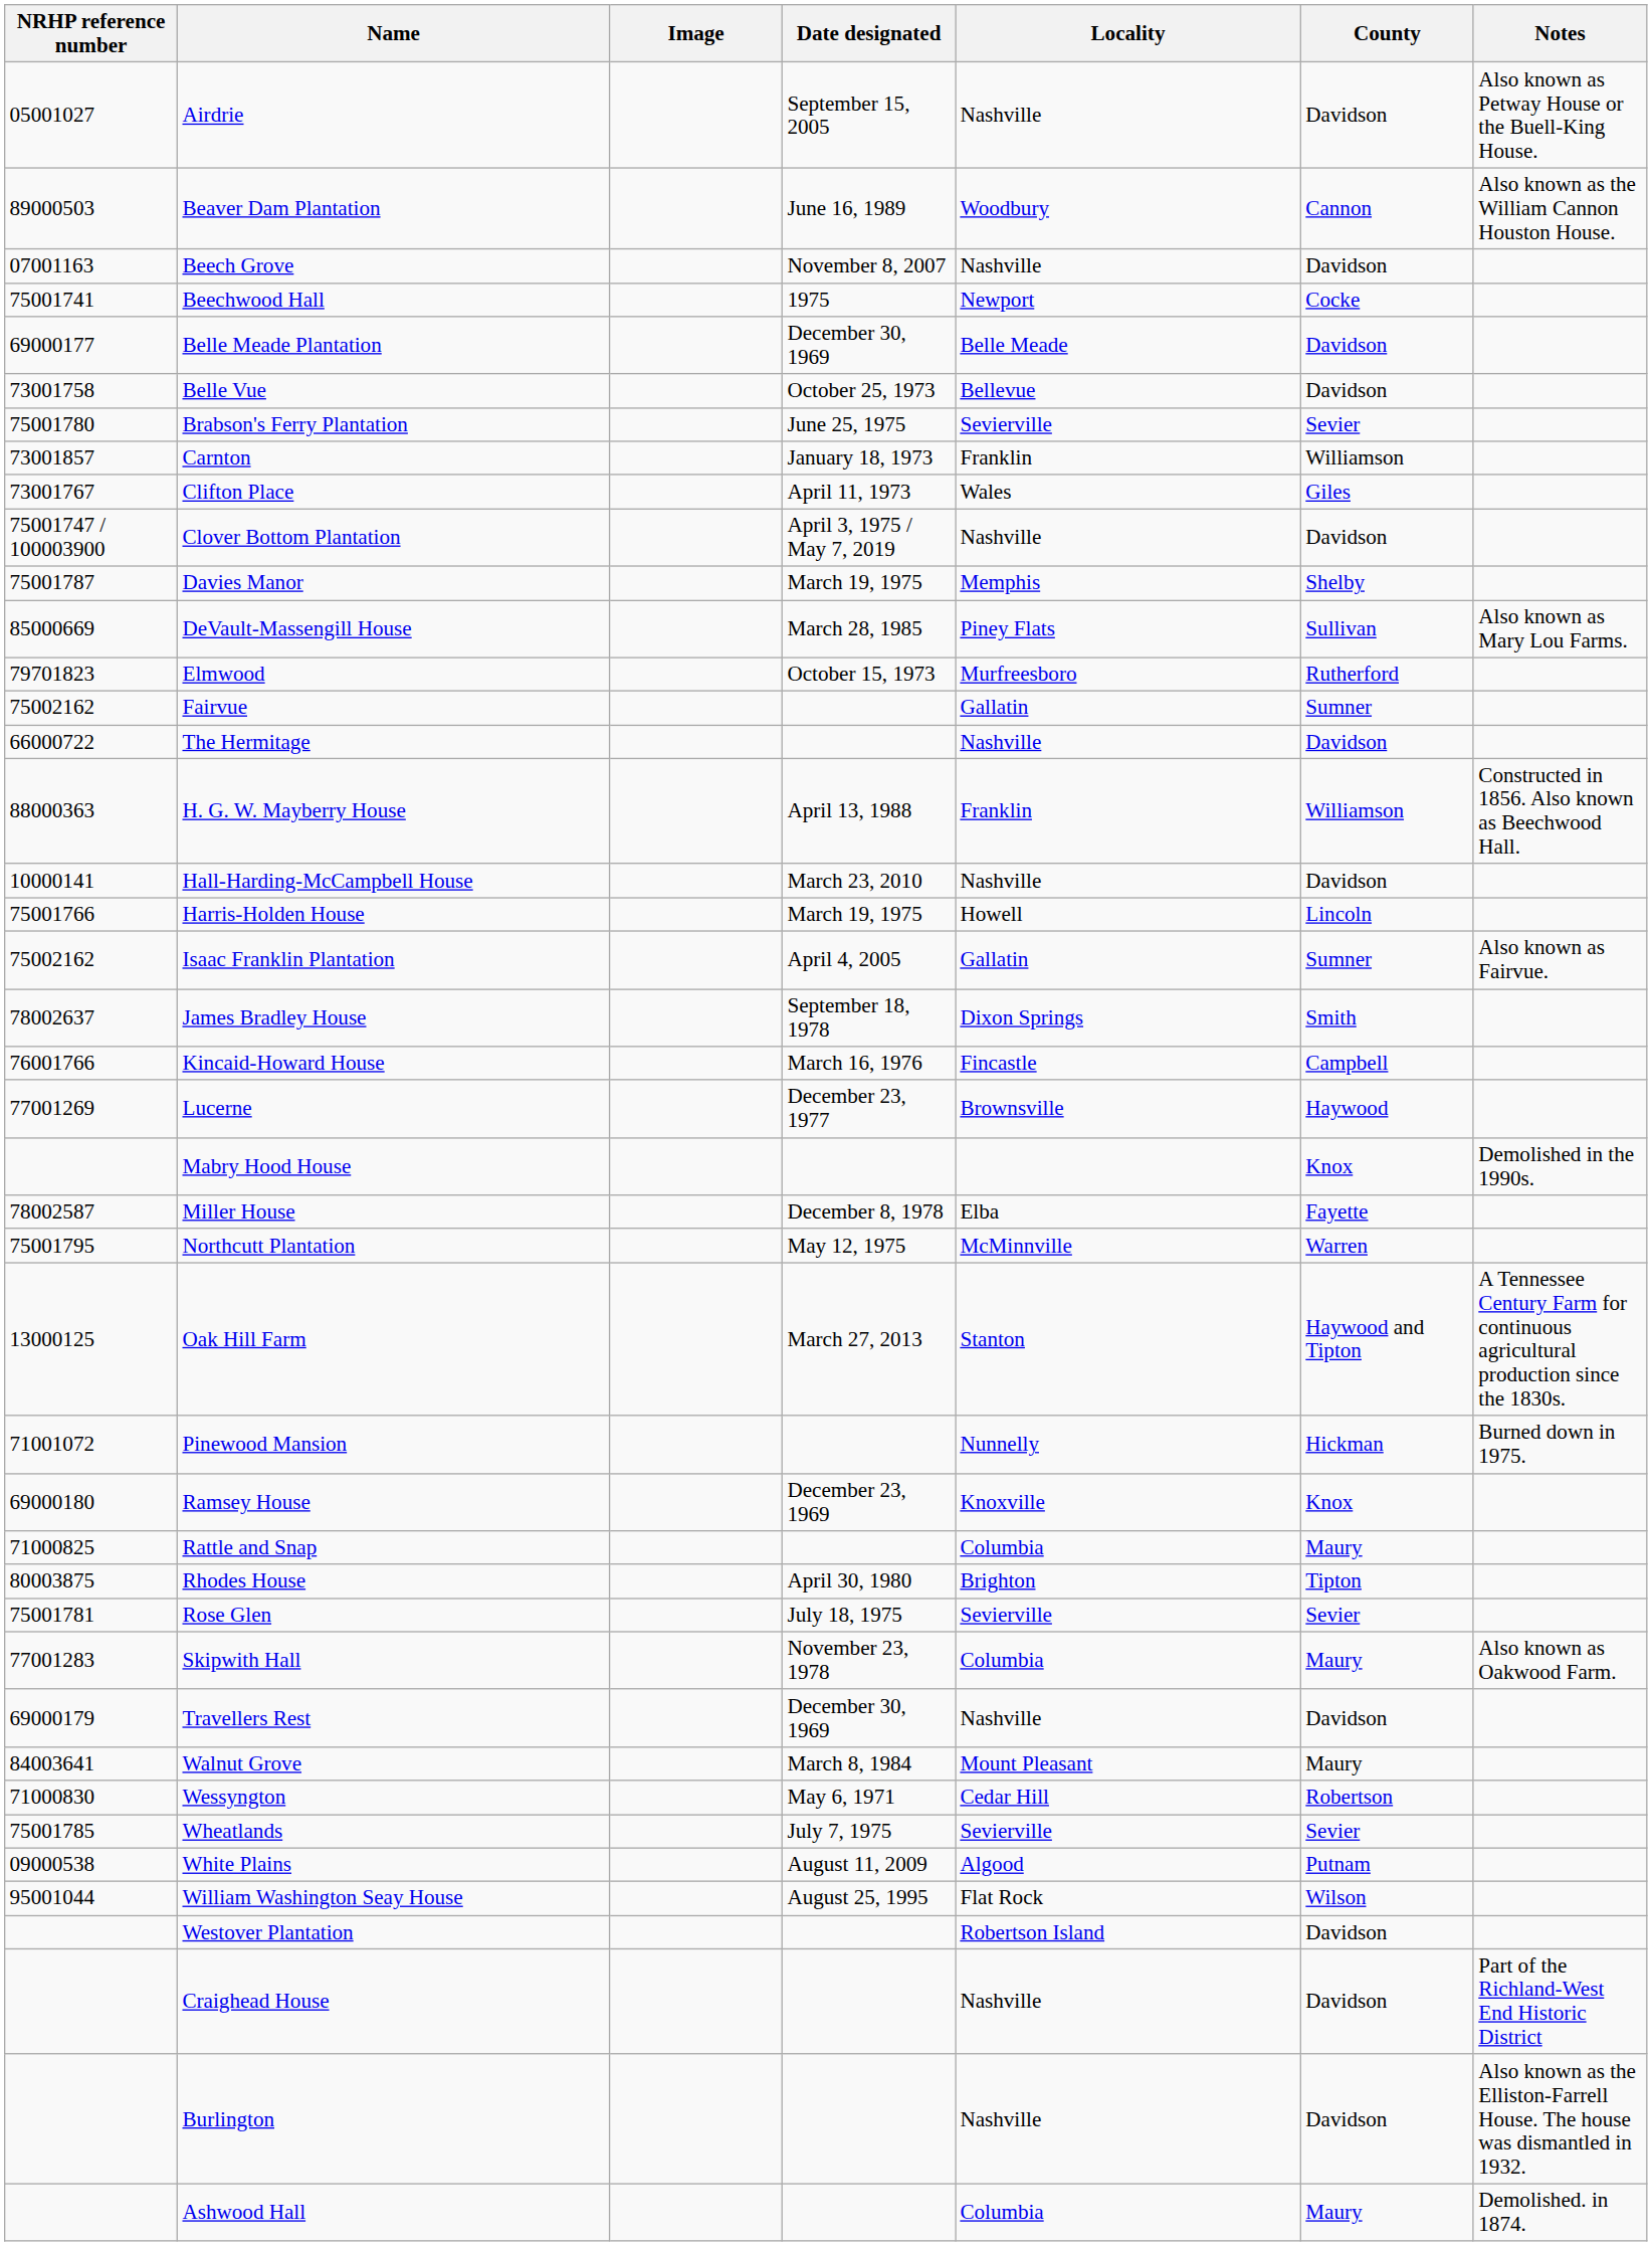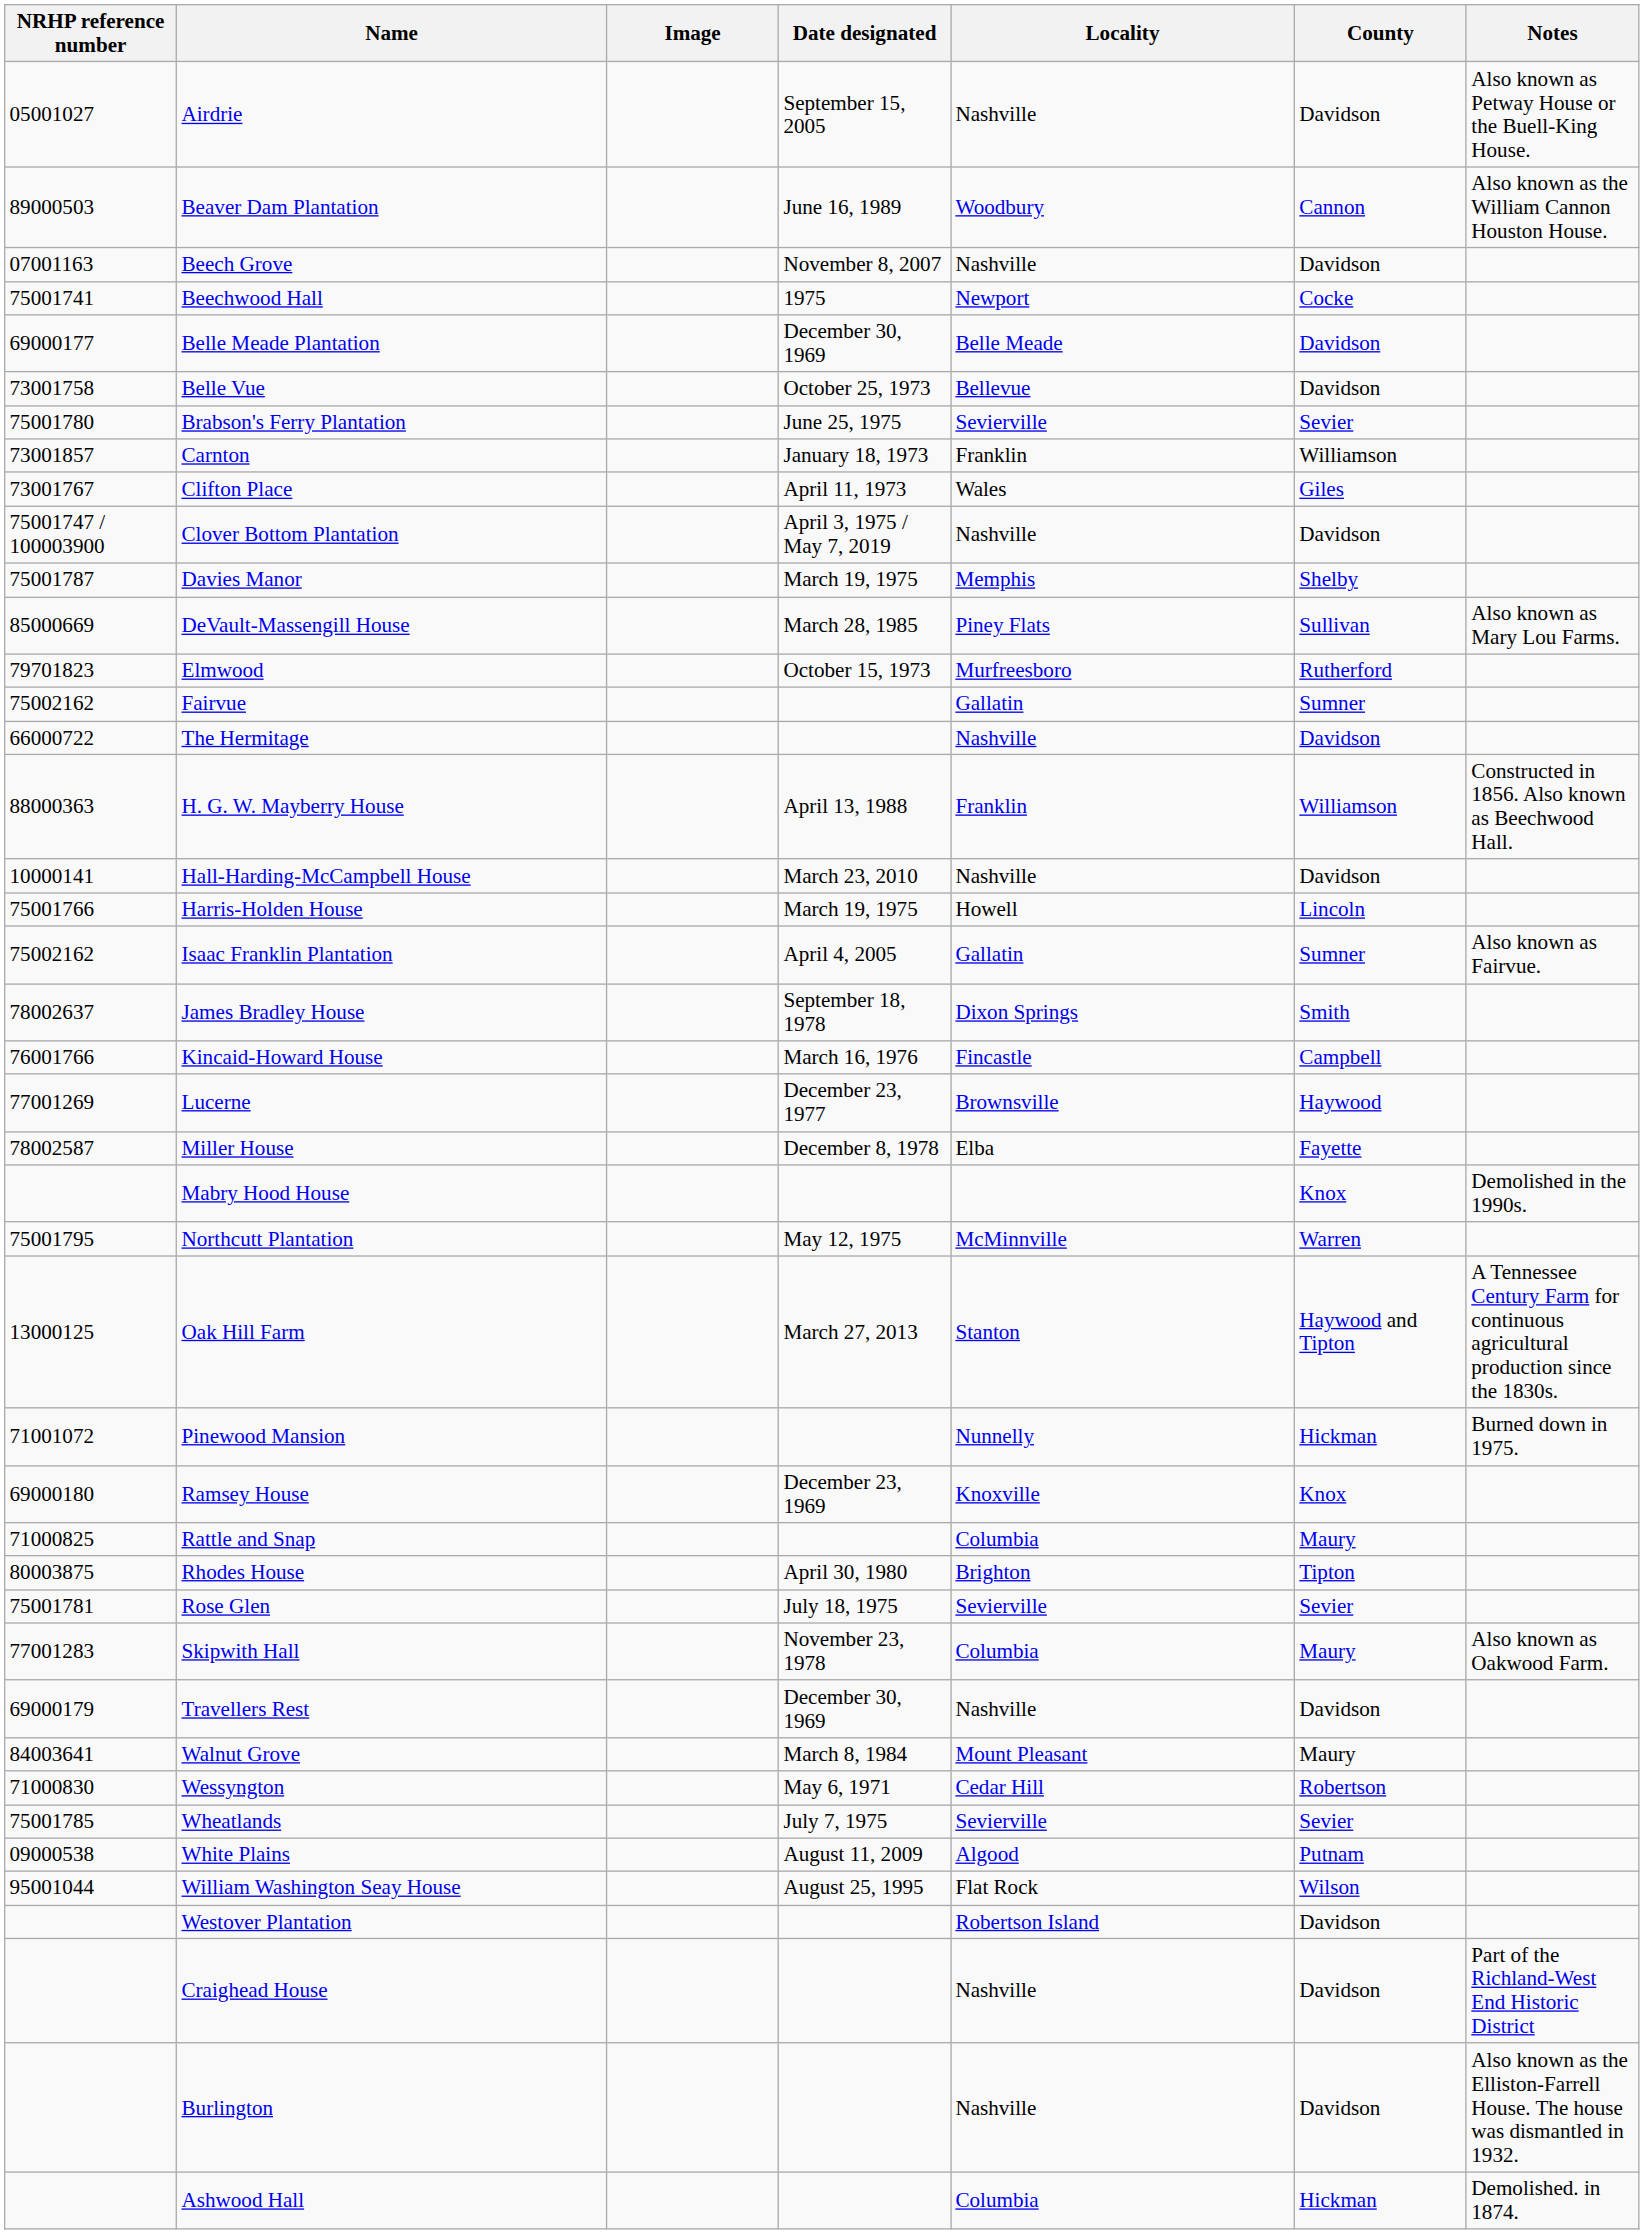rows swapped: Mabry Hood House <-> Miller House
Ashwood Hall | County: Maury -> Hickman
